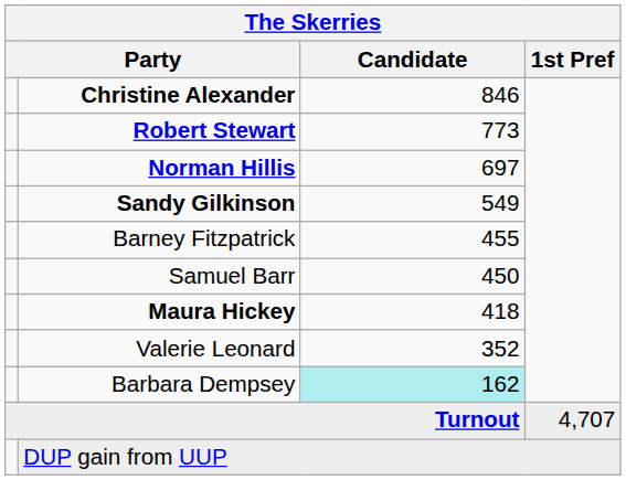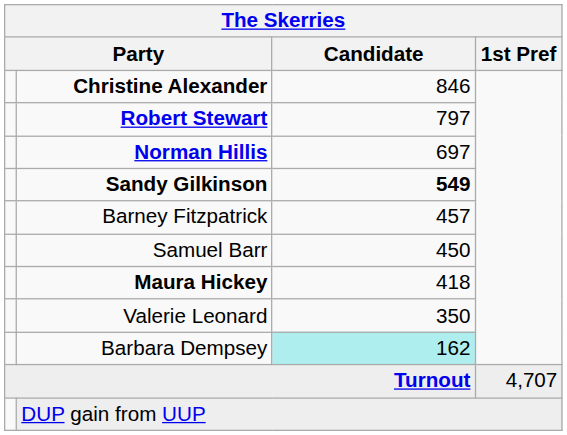Robert Stewart | Candidate: 773 -> 797
Sandy Gilkinson | Candidate: normal -> bold
Barney Fitzpatrick | Candidate: 455 -> 457
Valerie Leonard | Candidate: 352 -> 350
